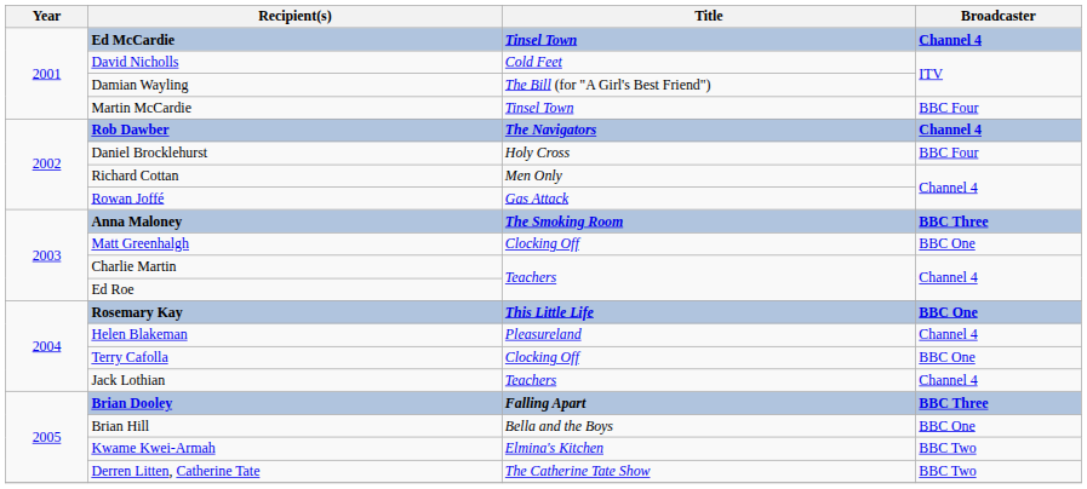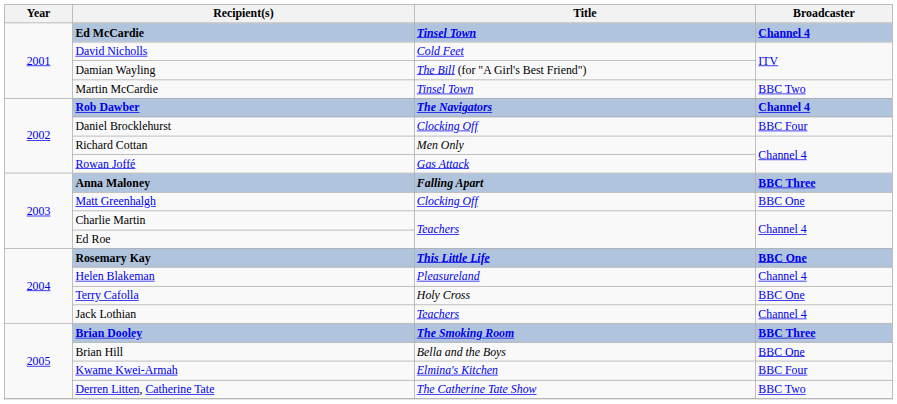Martin McCardie | Broadcaster: BBC Four -> BBC Two
Daniel Brocklehurst | Title: Holy Cross -> Clocking Off
Anna Maloney | Title: The Smoking Room -> Falling Apart
Terry Cafolla | Title: Clocking Off -> Holy Cross
Brian Dooley | Title: Falling Apart -> The Smoking Room
Kwame Kwei-Armah | Broadcaster: BBC Two -> BBC Four
